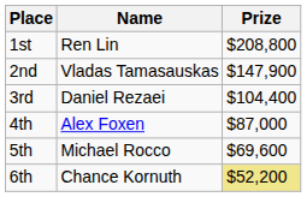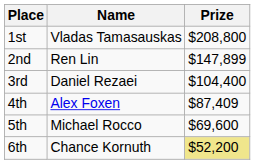1st | Name: Ren Lin -> Vladas Tamasauskas
2nd | Name: Vladas Tamasauskas -> Ren Lin
2nd | Prize: $147,900 -> $147,899
4th | Prize: $87,000 -> $87,409
